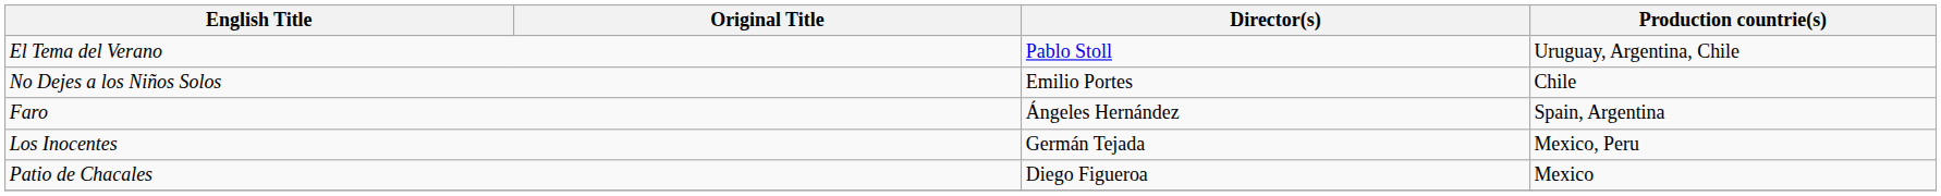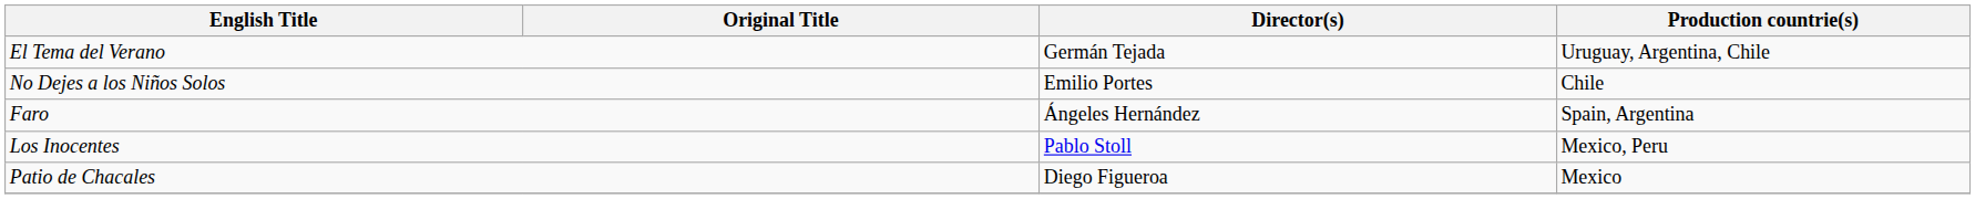El Tema del Verano | Director(s): Pablo Stoll -> Germán Tejada
Los Inocentes | Director(s): Germán Tejada -> Pablo Stoll
